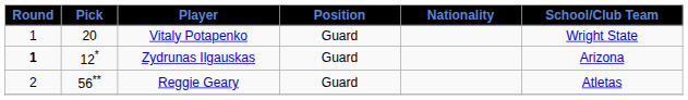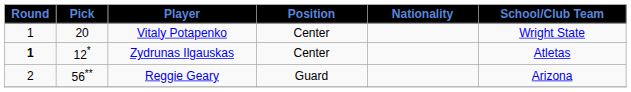Vitaly Potapenko | Position: Guard -> Center
Zydrunas Ilgauskas | Position: Guard -> Center
Zydrunas Ilgauskas | School/Club Team: Arizona -> Atletas
Reggie Geary | School/Club Team: Atletas -> Arizona
